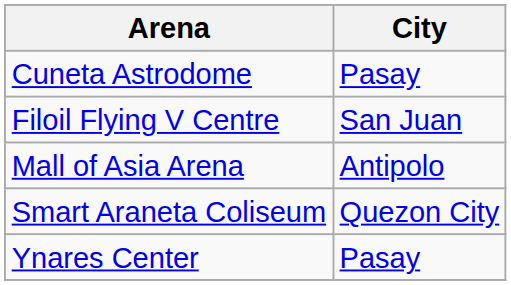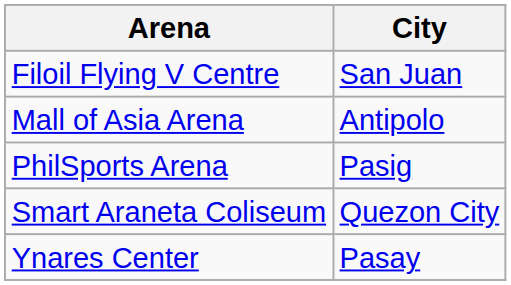- row: Cuneta Astrodome | Pasay
+ row: PhilSports Arena | Pasig
